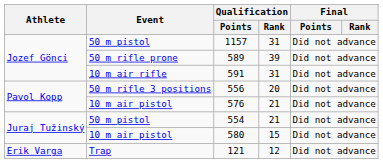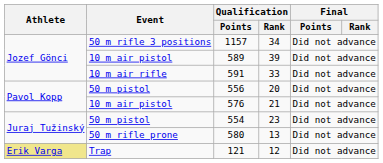1157 | Event: 50 m pistol -> 50 m rifle 3 positions
1157 | Qualification / Rank: 31 -> 34
589 | Event: 50 m rifle prone -> 10 m air pistol
591 | Qualification / Rank: 31 -> 33
556 | Event: 50 m rifle 3 positions -> 50 m pistol
554 | Qualification / Rank: 21 -> 23
580 | Event: 10 m air pistol -> 50 m rifle prone
580 | Qualification / Rank: 15 -> 13
121 | Athlete: no background -> khaki background
